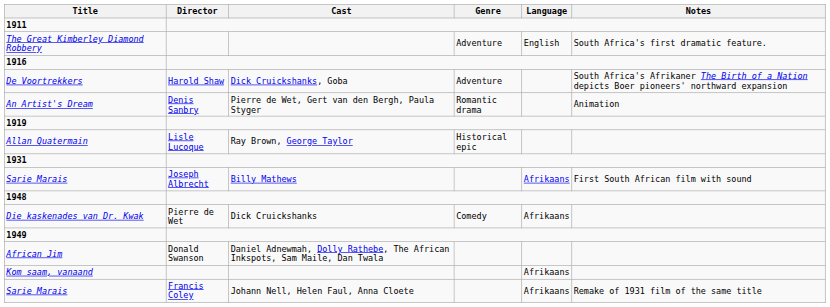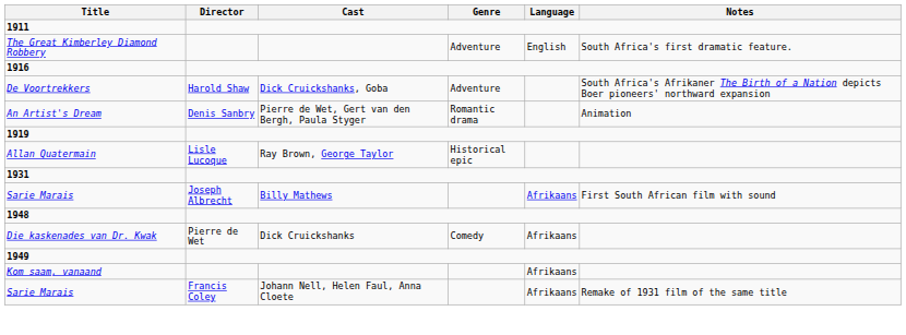- row: African Jim | Donald Swanson | Daniel Adnewmah, Dolly Rathebe, The African Inkspots, Sam Maile, Dan Twala
